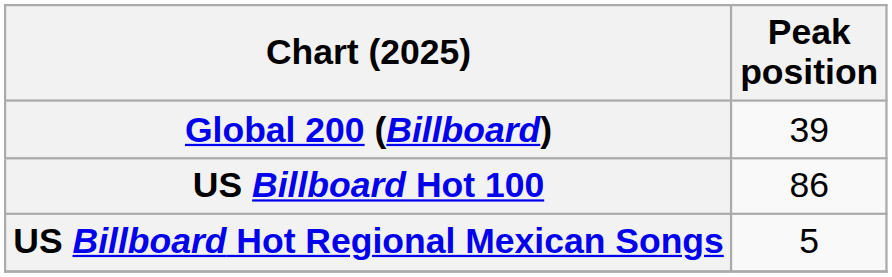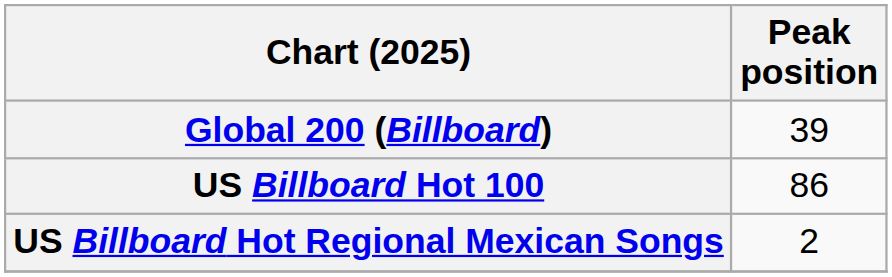US Billboard Hot Regional Mexican Songs | Peak position: 5 -> 2
